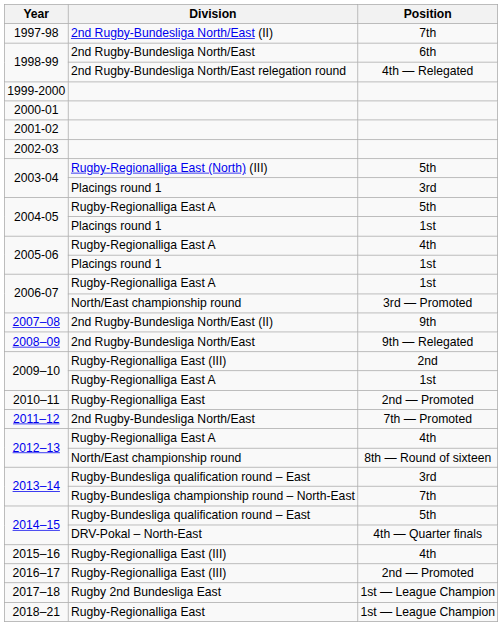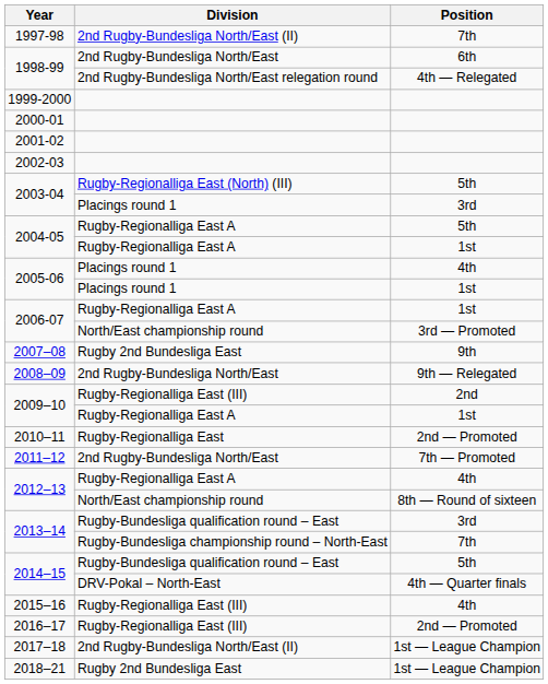2004-05 / 1st | Division: Placings round 1 -> Rugby-Regionalliga East A
2005-06 / 4th | Division: Rugby-Regionalliga East A -> Placings round 1
2007–08 | Division: 2nd Rugby-Bundesliga North/East (II) -> Rugby 2nd Bundesliga East
2017–18 | Division: Rugby 2nd Bundesliga East -> 2nd Rugby-Bundesliga North/East (II)
2018–21 | Division: Rugby-Regionalliga East -> Rugby 2nd Bundesliga East
